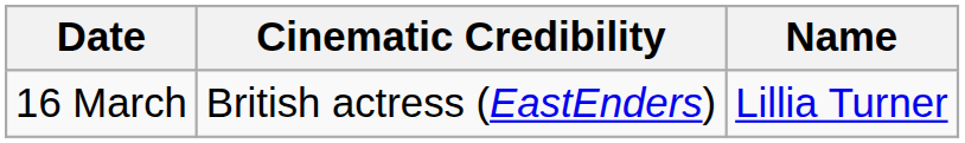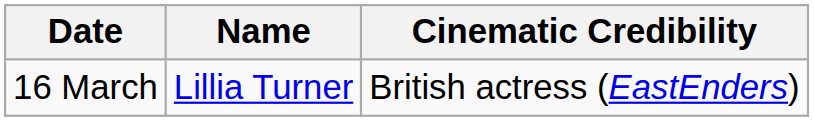columns swapped: Name <-> Cinematic Credibility
